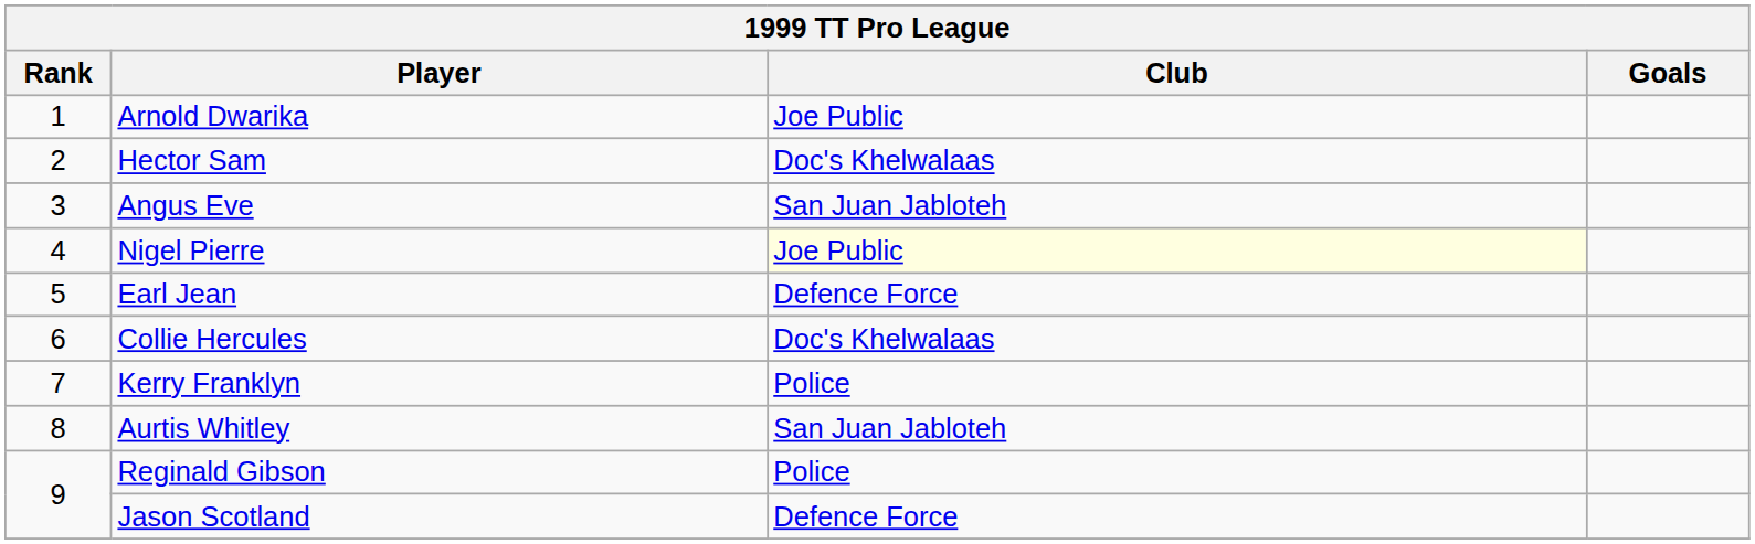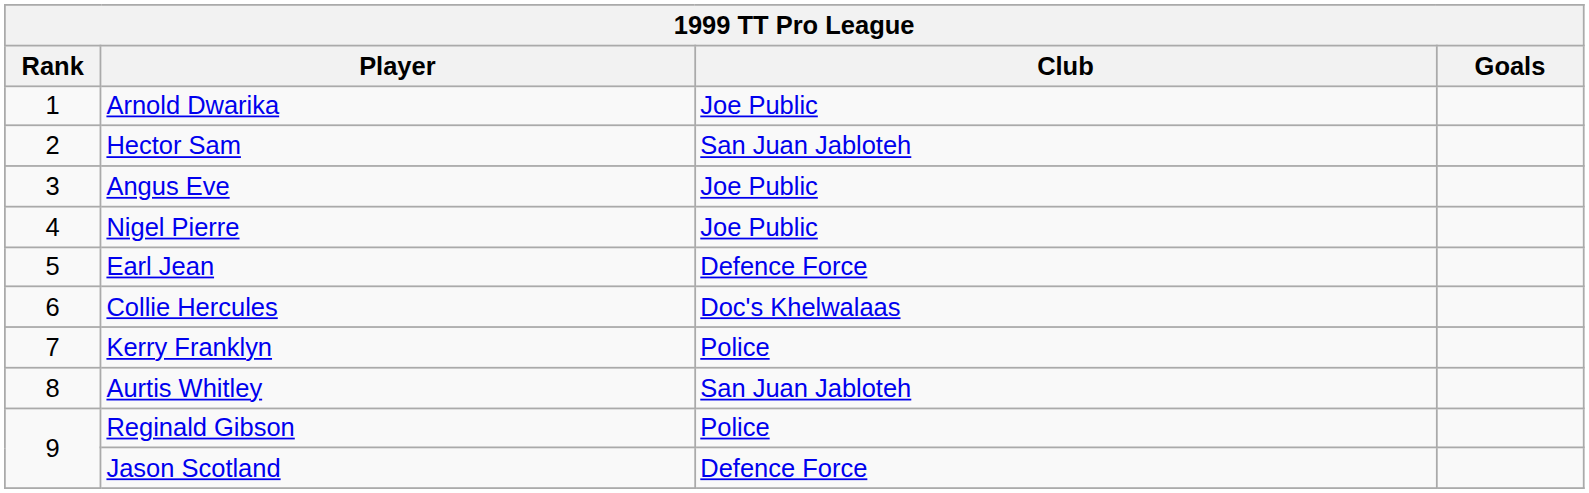Hector Sam | Club: Doc's Khelwalaas -> San Juan Jabloteh
Angus Eve | Club: San Juan Jabloteh -> Joe Public
Nigel Pierre | Club: lightyellow background -> no background
